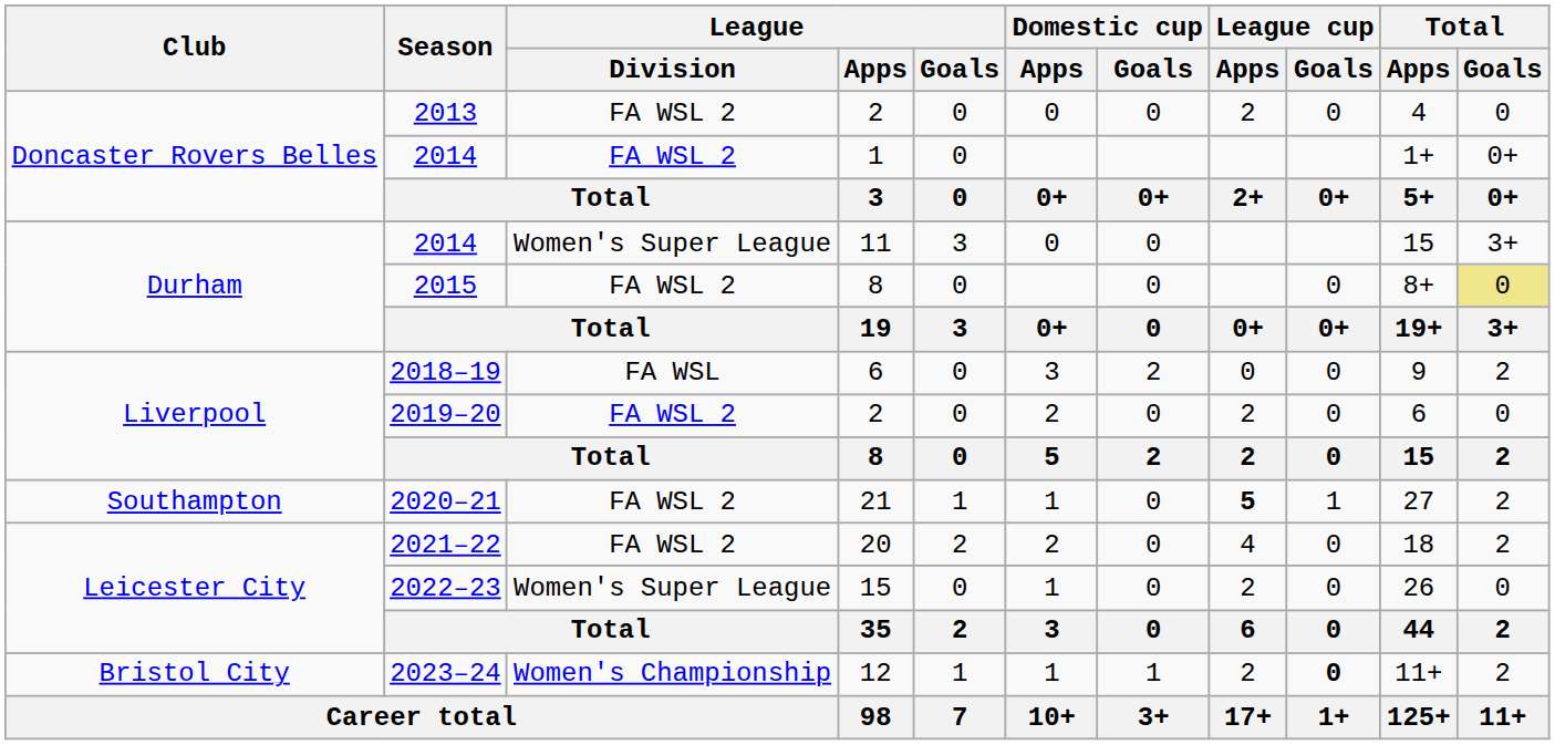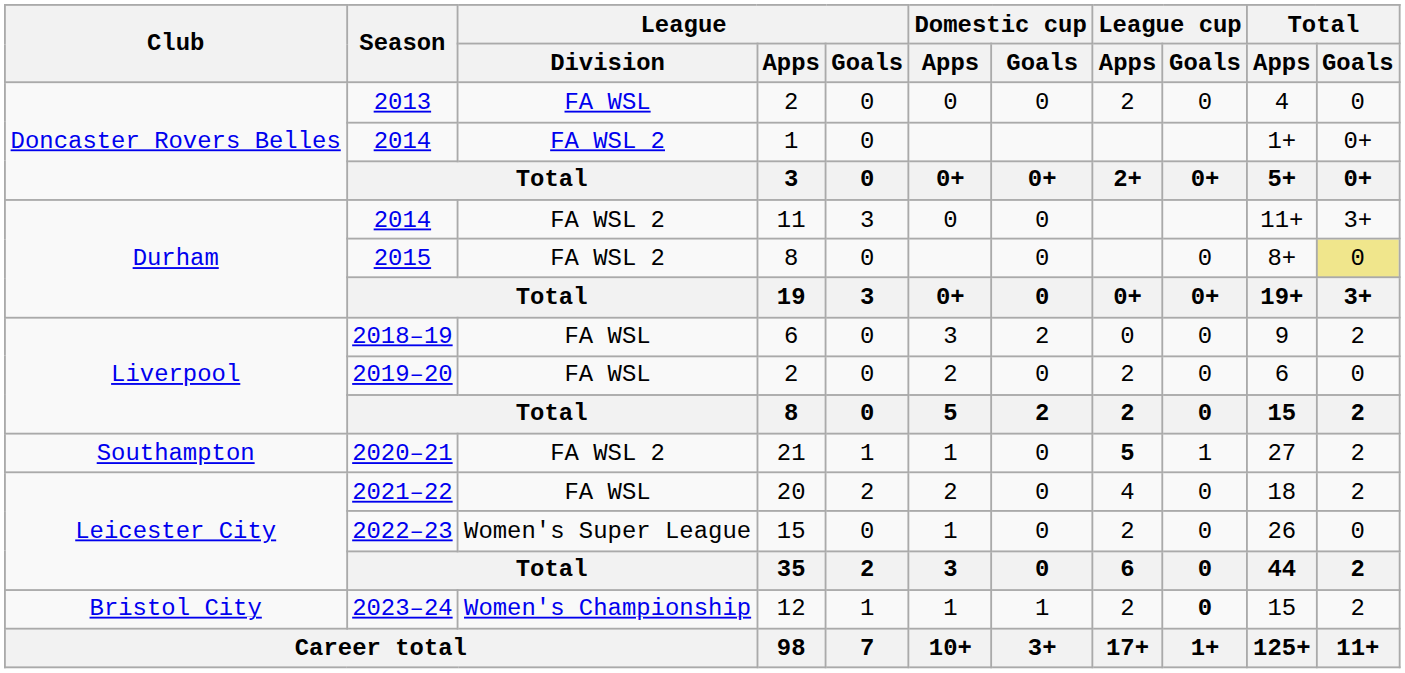2013 | League / Division: FA WSL 2 -> FA WSL
2014 / 11 | League / Division: Women's Super League -> FA WSL 2
2014 / 11 | Total / Apps: 15 -> 11+
2019–20 | League / Division: FA WSL 2 -> FA WSL
2021–22 | League / Division: FA WSL 2 -> FA WSL
2023–24 | Total / Apps: 11+ -> 15
